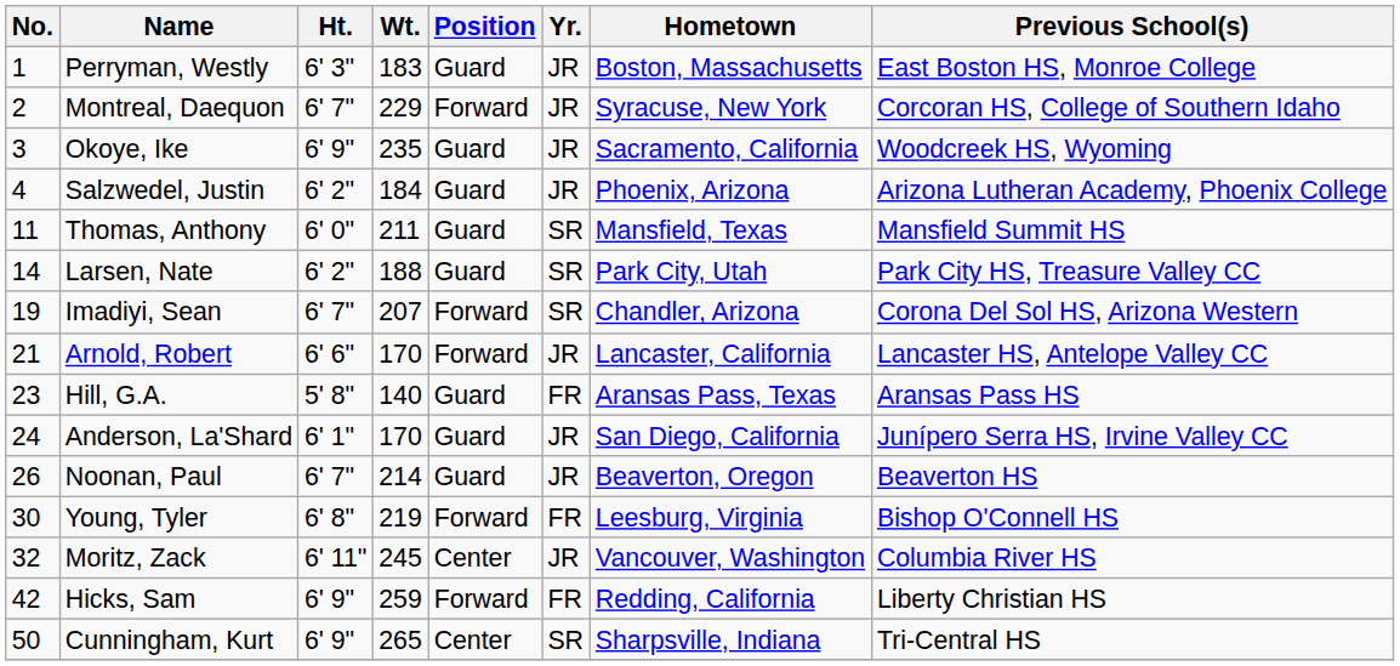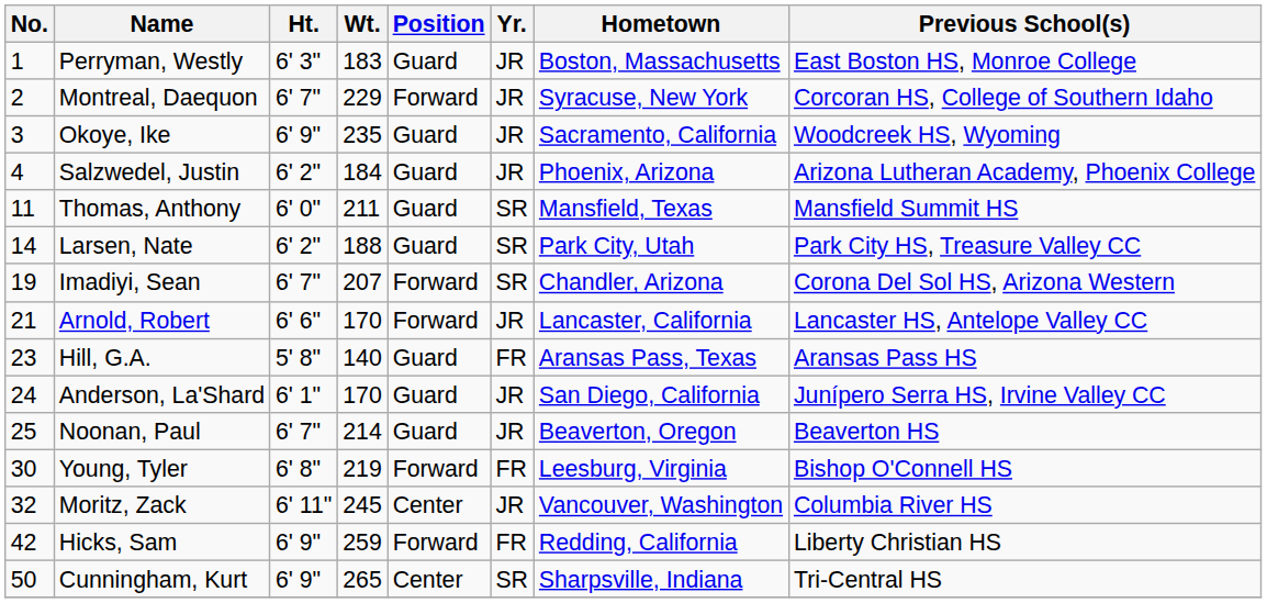Noonan, Paul | No.: 26 -> 25
